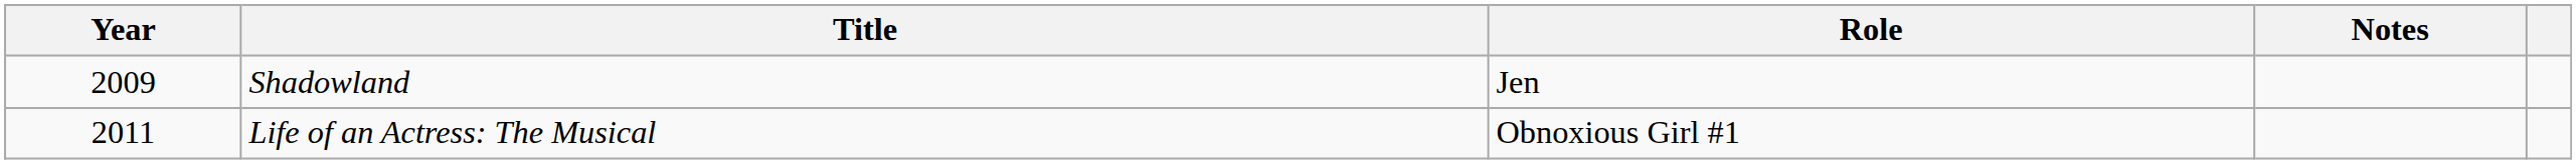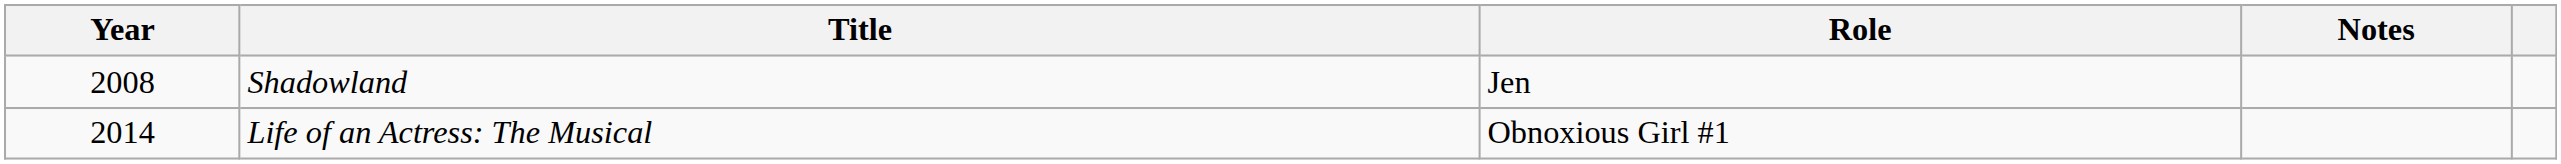Shadowland | Year: 2009 -> 2008
Life of an Actress: The Musical | Year: 2011 -> 2014
